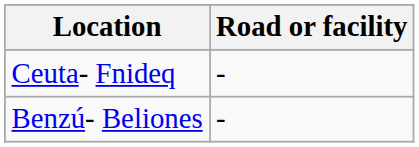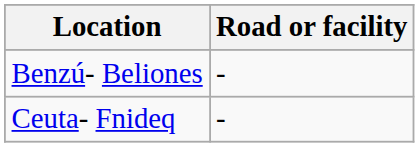rows swapped: Benzú- Beliones <-> Ceuta- Fnideq
